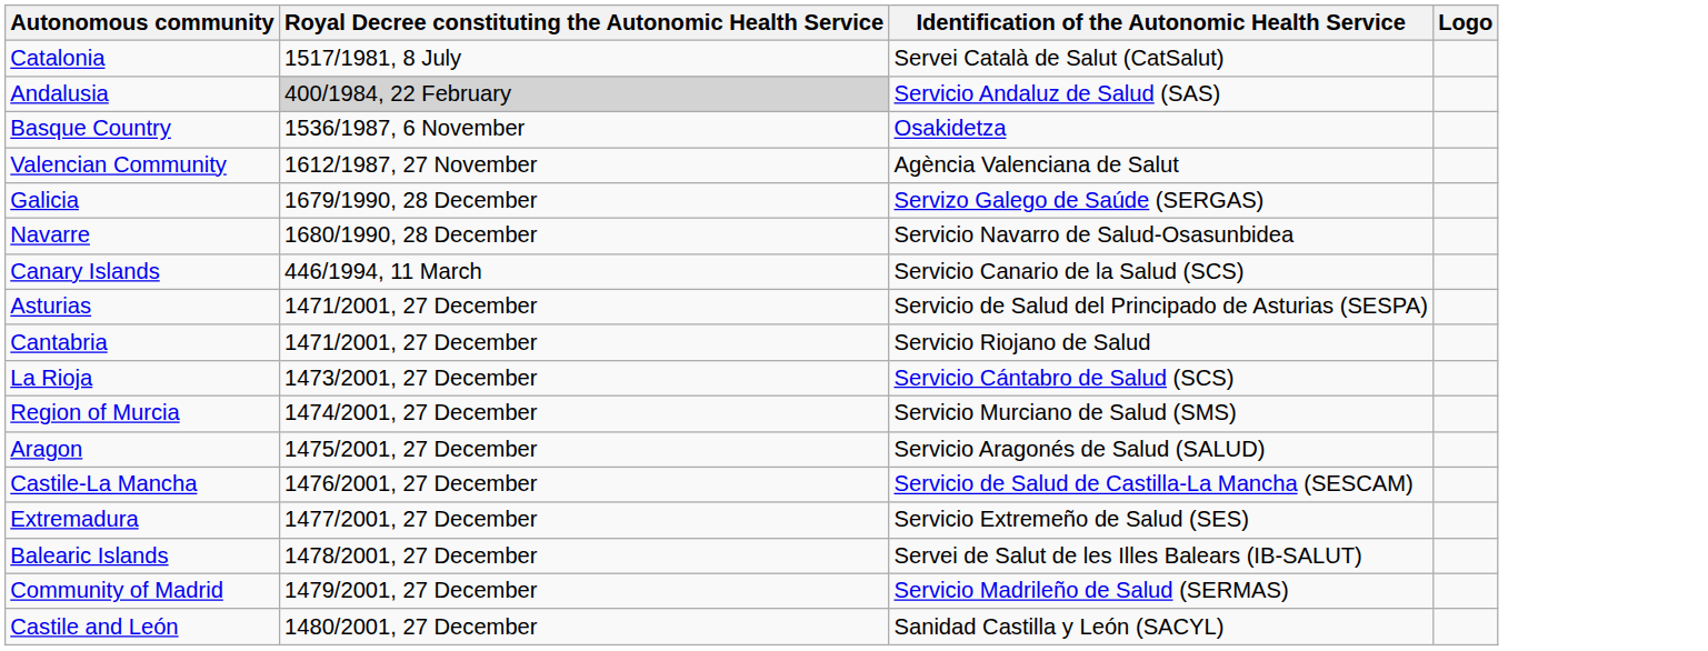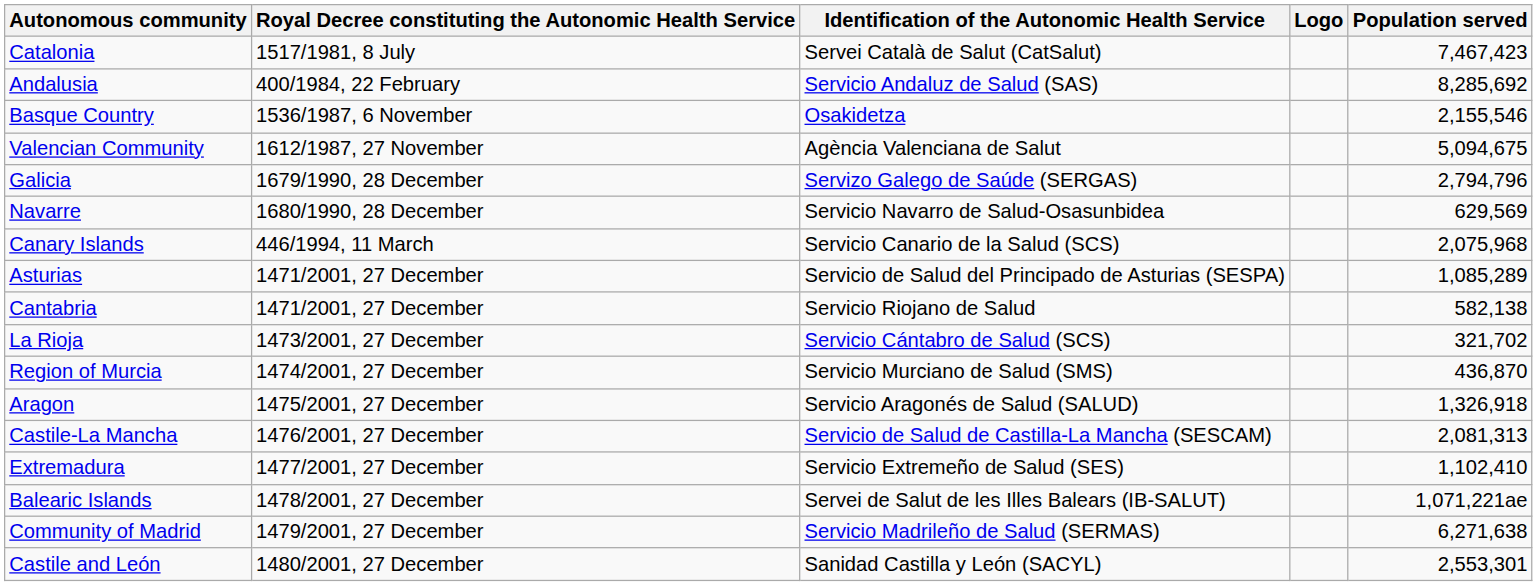+ column: Population served | 7,467,423 | 8,285,692 | 2,155,546 | 5,094,675 | 2,794,796 | 629,569 | 2,075,968 | 1,085,289 | 582,138 | 321,702 | 436,870 | 1,326,918 | 2,081,313 | 1,102,410 | 1,071,221ae | 6,271,638 | 2,553,301
Andalusia | Royal Decree constituting the Autonomic Health Service: lightgrey background -> no background
